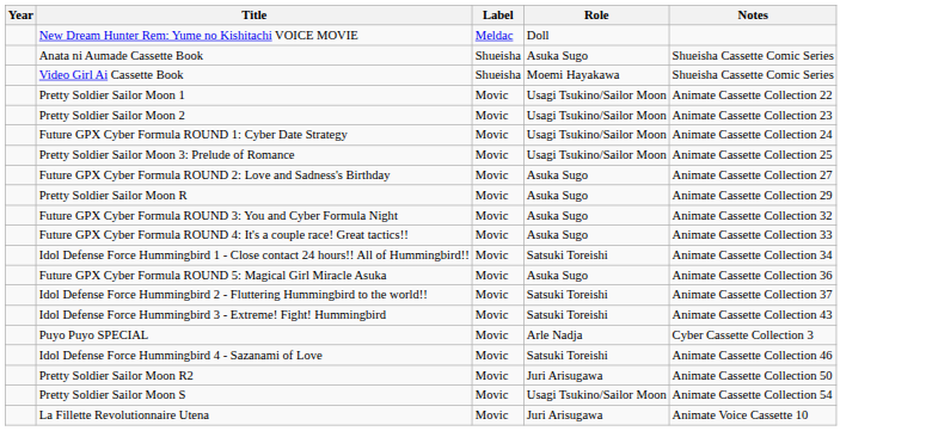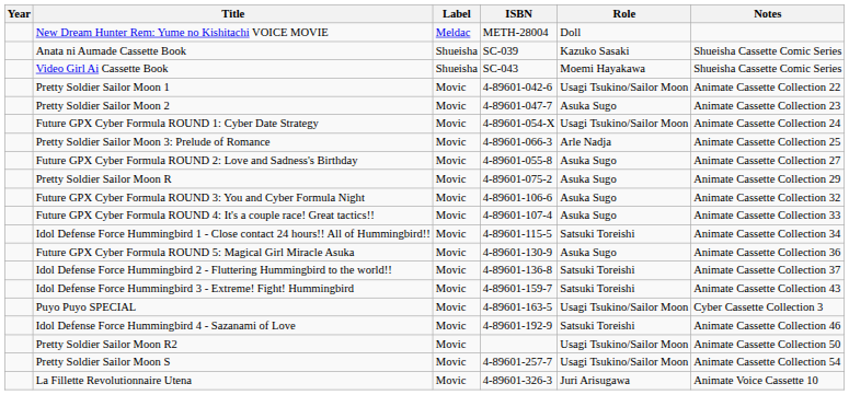+ column: ISBN | METH-28004 | SC-039 | SC-043 | 4-89601-042-6 | 4-89601-047-7 | 4-89601-054-X | 4-89601-066-3 | 4-89601-055-8 | 4-89601-075-2 | 4-89601-106-6 | 4-89601-107-4 | 4-89601-115-5 | 4-89601-130-9 | 4-89601-136-8 | 4-89601-159-7 | 4-89601-163-5 | 4-89601-192-9 | 4-89601-257-7 | 4-89601-326-3
Anata ni Aumade Cassette Book | Role: Asuka Sugo -> Kazuko Sasaki
Pretty Soldier Sailor Moon 2 | Role: Usagi Tsukino/Sailor Moon -> Asuka Sugo
Pretty Soldier Sailor Moon 3: Prelude of Romance | Role: Usagi Tsukino/Sailor Moon -> Arle Nadja
Puyo Puyo SPECIAL | Role: Arle Nadja -> Usagi Tsukino/Sailor Moon
Pretty Soldier Sailor Moon R2 | Role: Juri Arisugawa -> Usagi Tsukino/Sailor Moon
